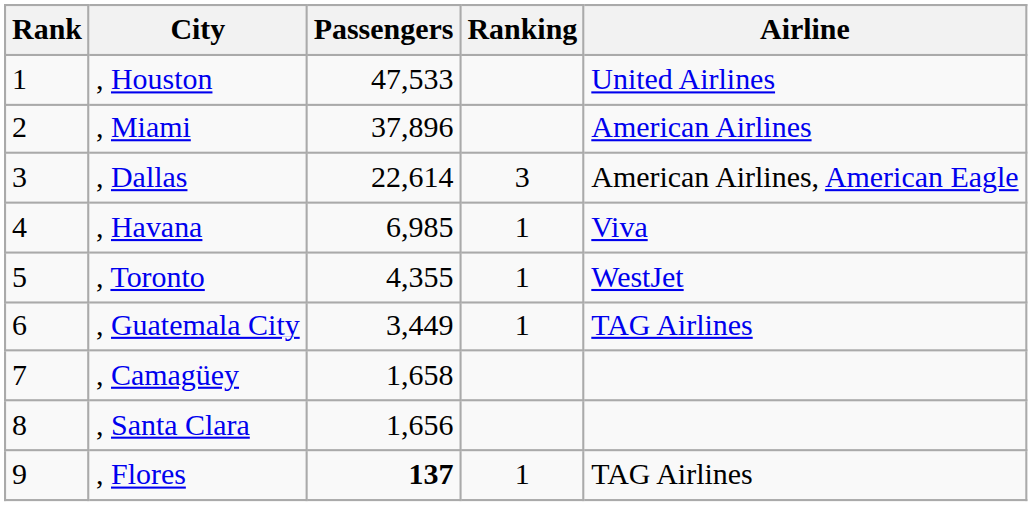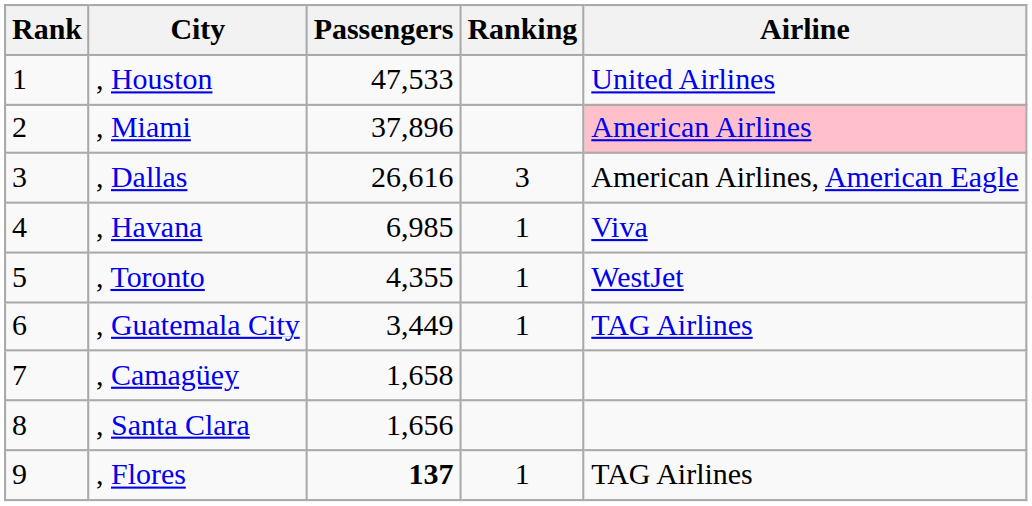, Miami | Airline: no background -> pink background
, Dallas | Passengers: 22,614 -> 26,616
